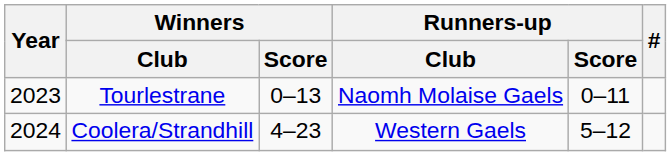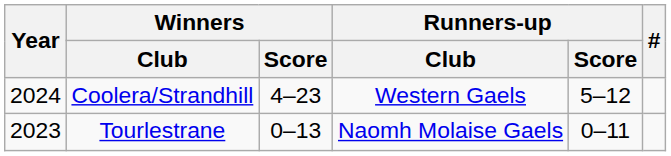rows swapped: Coolera/Strandhill <-> Tourlestrane
